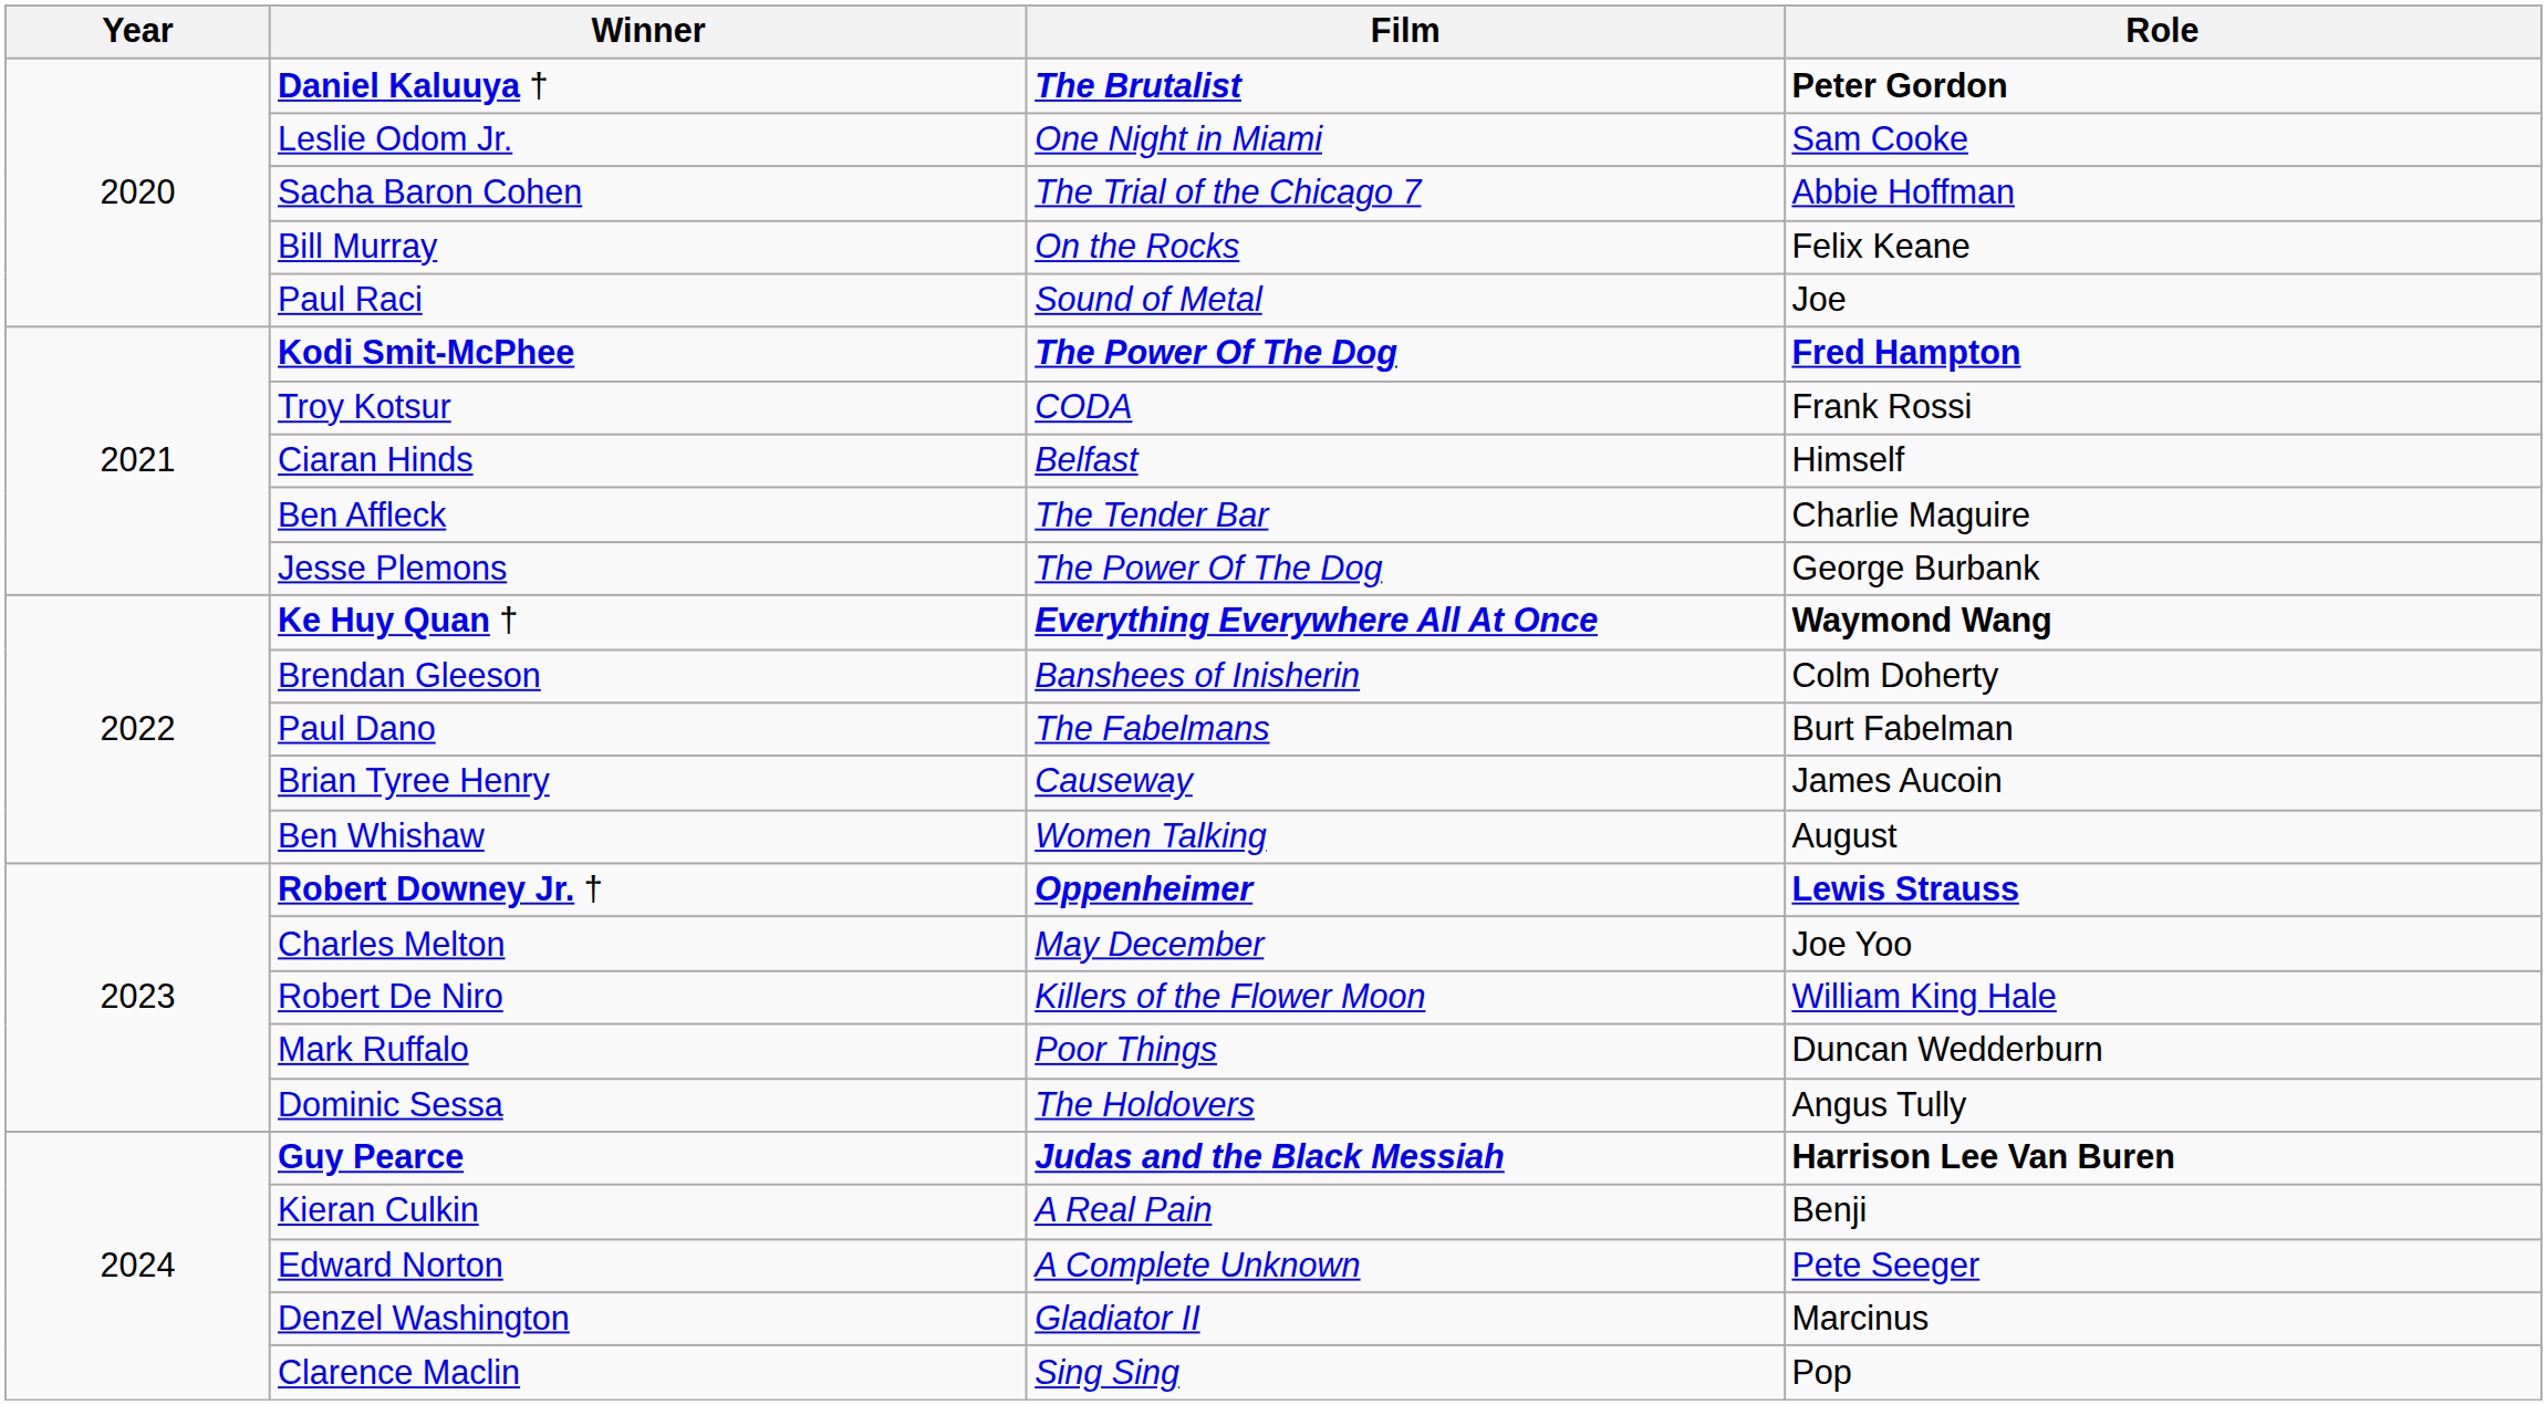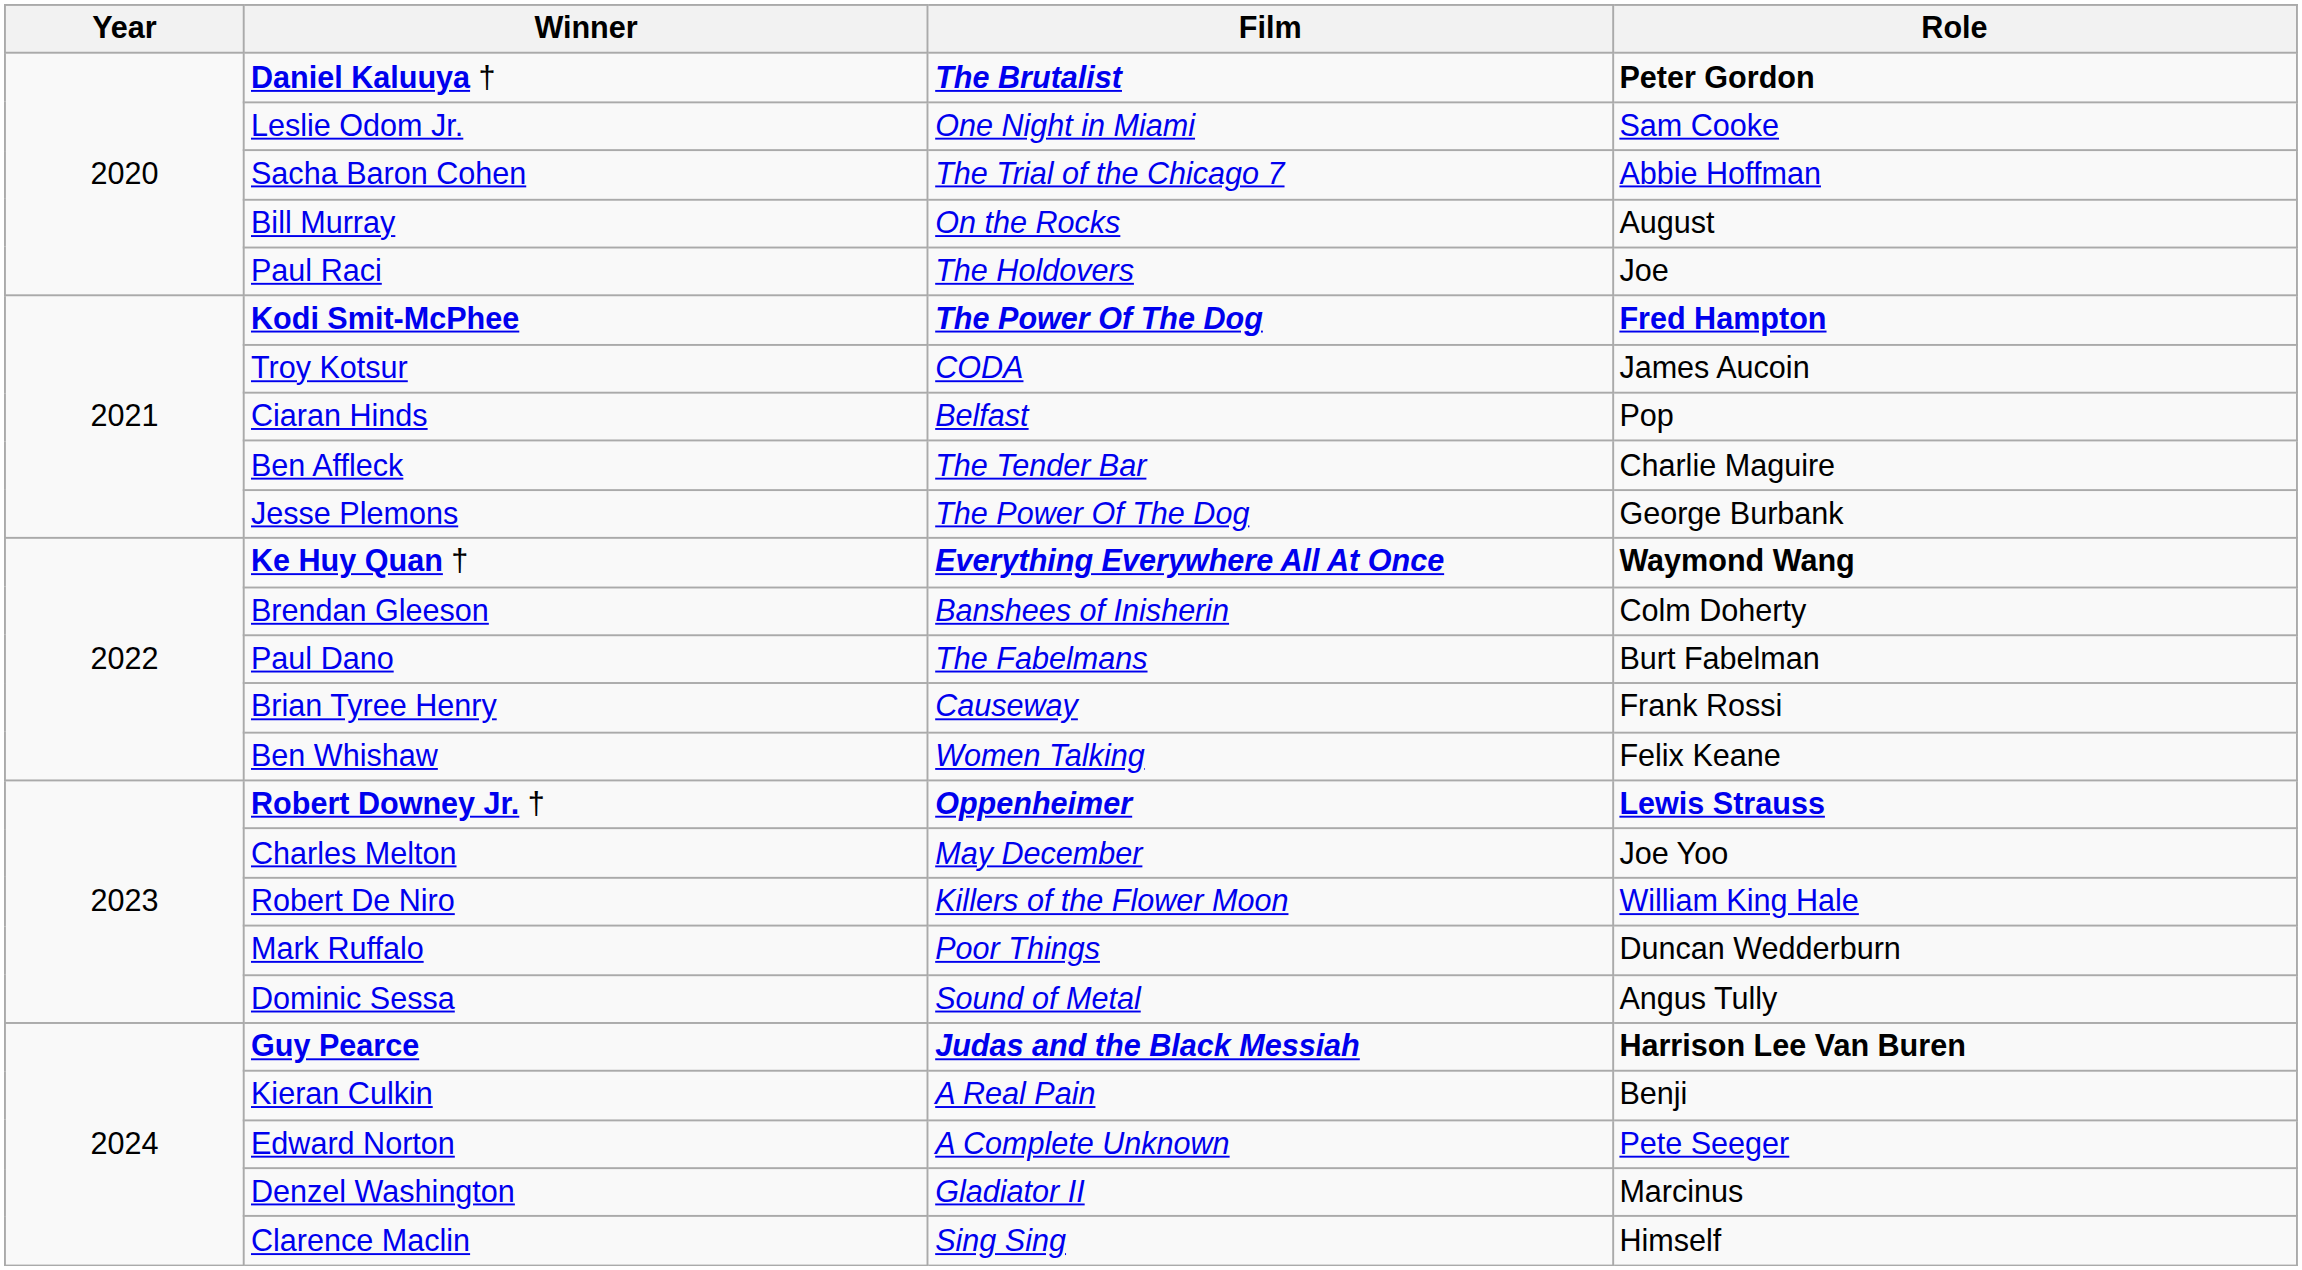Bill Murray | Role: Felix Keane -> August
Paul Raci | Film: Sound of Metal -> The Holdovers
Troy Kotsur | Role: Frank Rossi -> James Aucoin
Ciaran Hinds | Role: Himself -> Pop
Brian Tyree Henry | Role: James Aucoin -> Frank Rossi
Ben Whishaw | Role: August -> Felix Keane
Dominic Sessa | Film: The Holdovers -> Sound of Metal
Clarence Maclin | Role: Pop -> Himself
